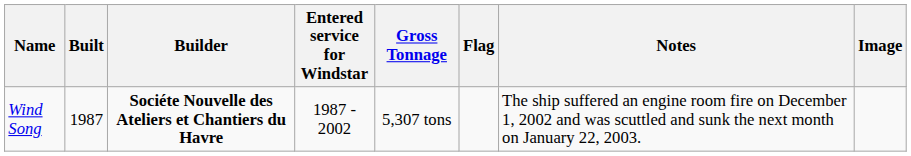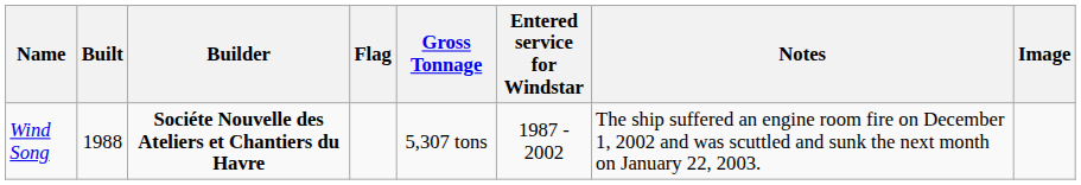columns swapped: Entered service for Windstar <-> Flag
Wind Song | Built: 1987 -> 1988
